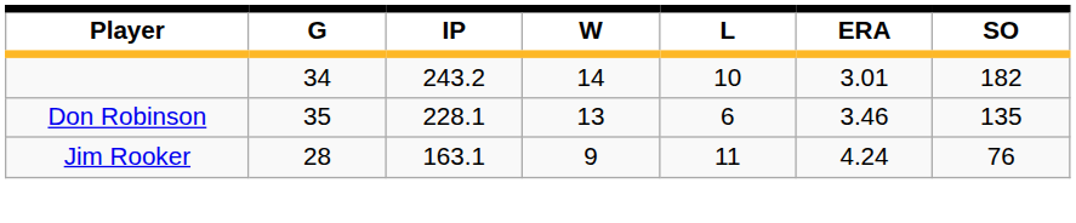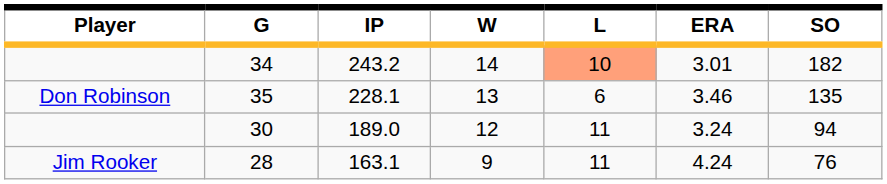34 | L: no background -> lightsalmon background
+ row: 30 | 189.0 | 12 | 11 | 3.24 | 94
